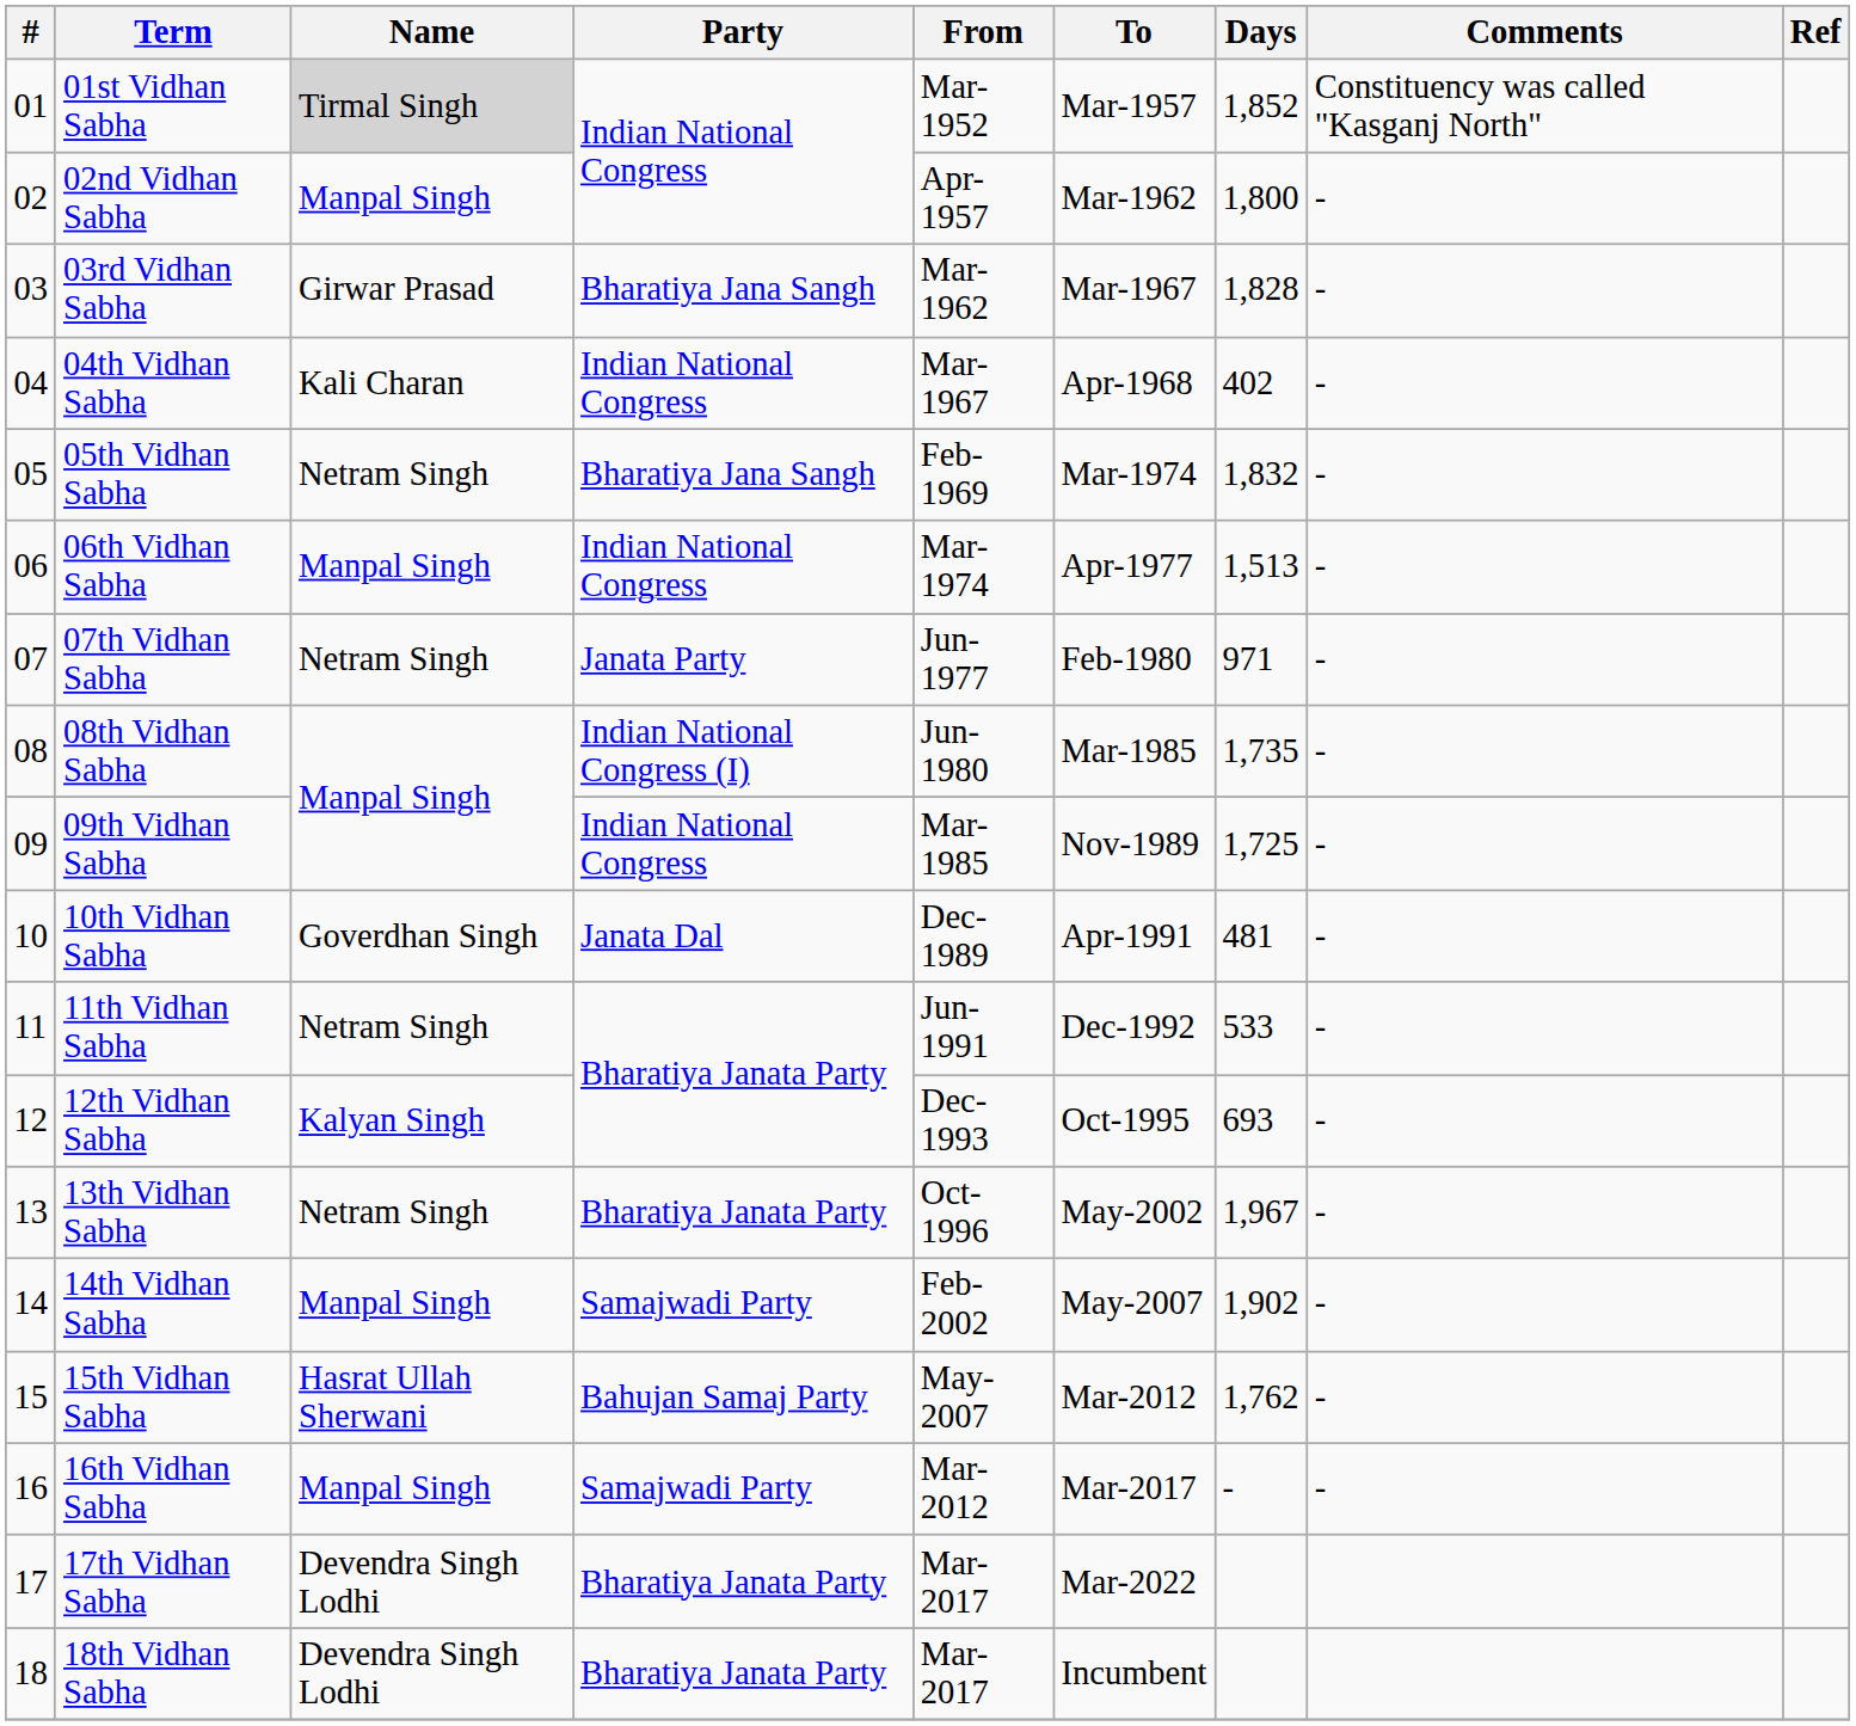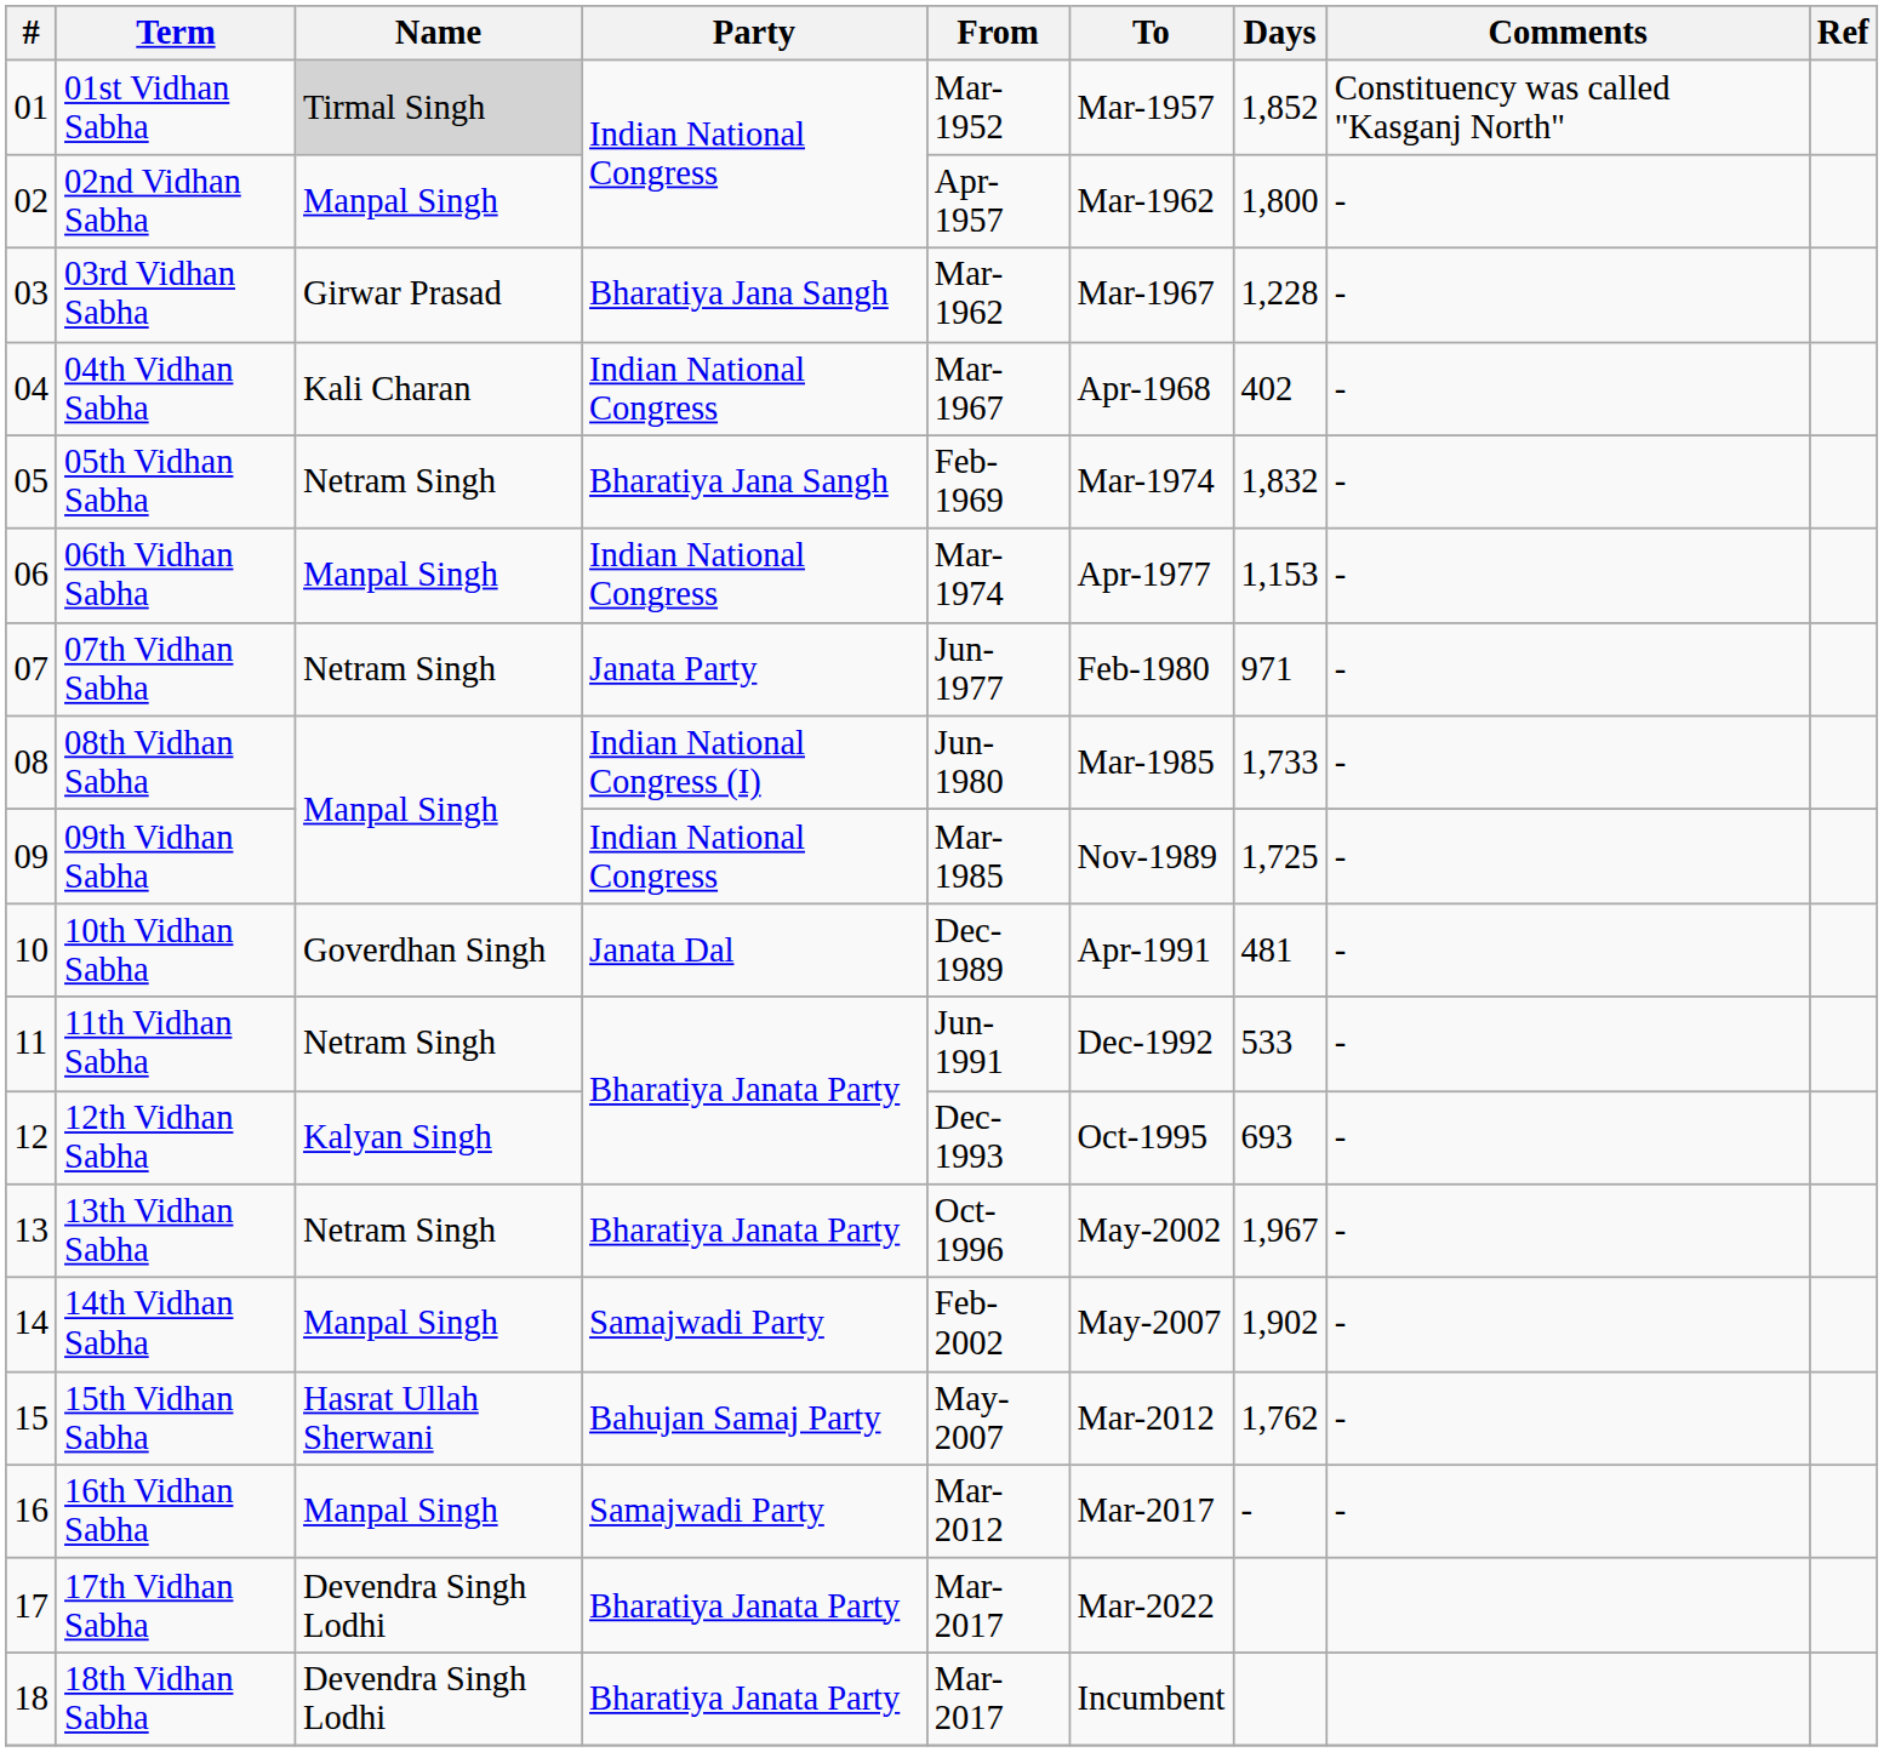03rd Vidhan Sabha | Days: 1,828 -> 1,228
06th Vidhan Sabha | Days: 1,513 -> 1,153
08th Vidhan Sabha | Days: 1,735 -> 1,733
